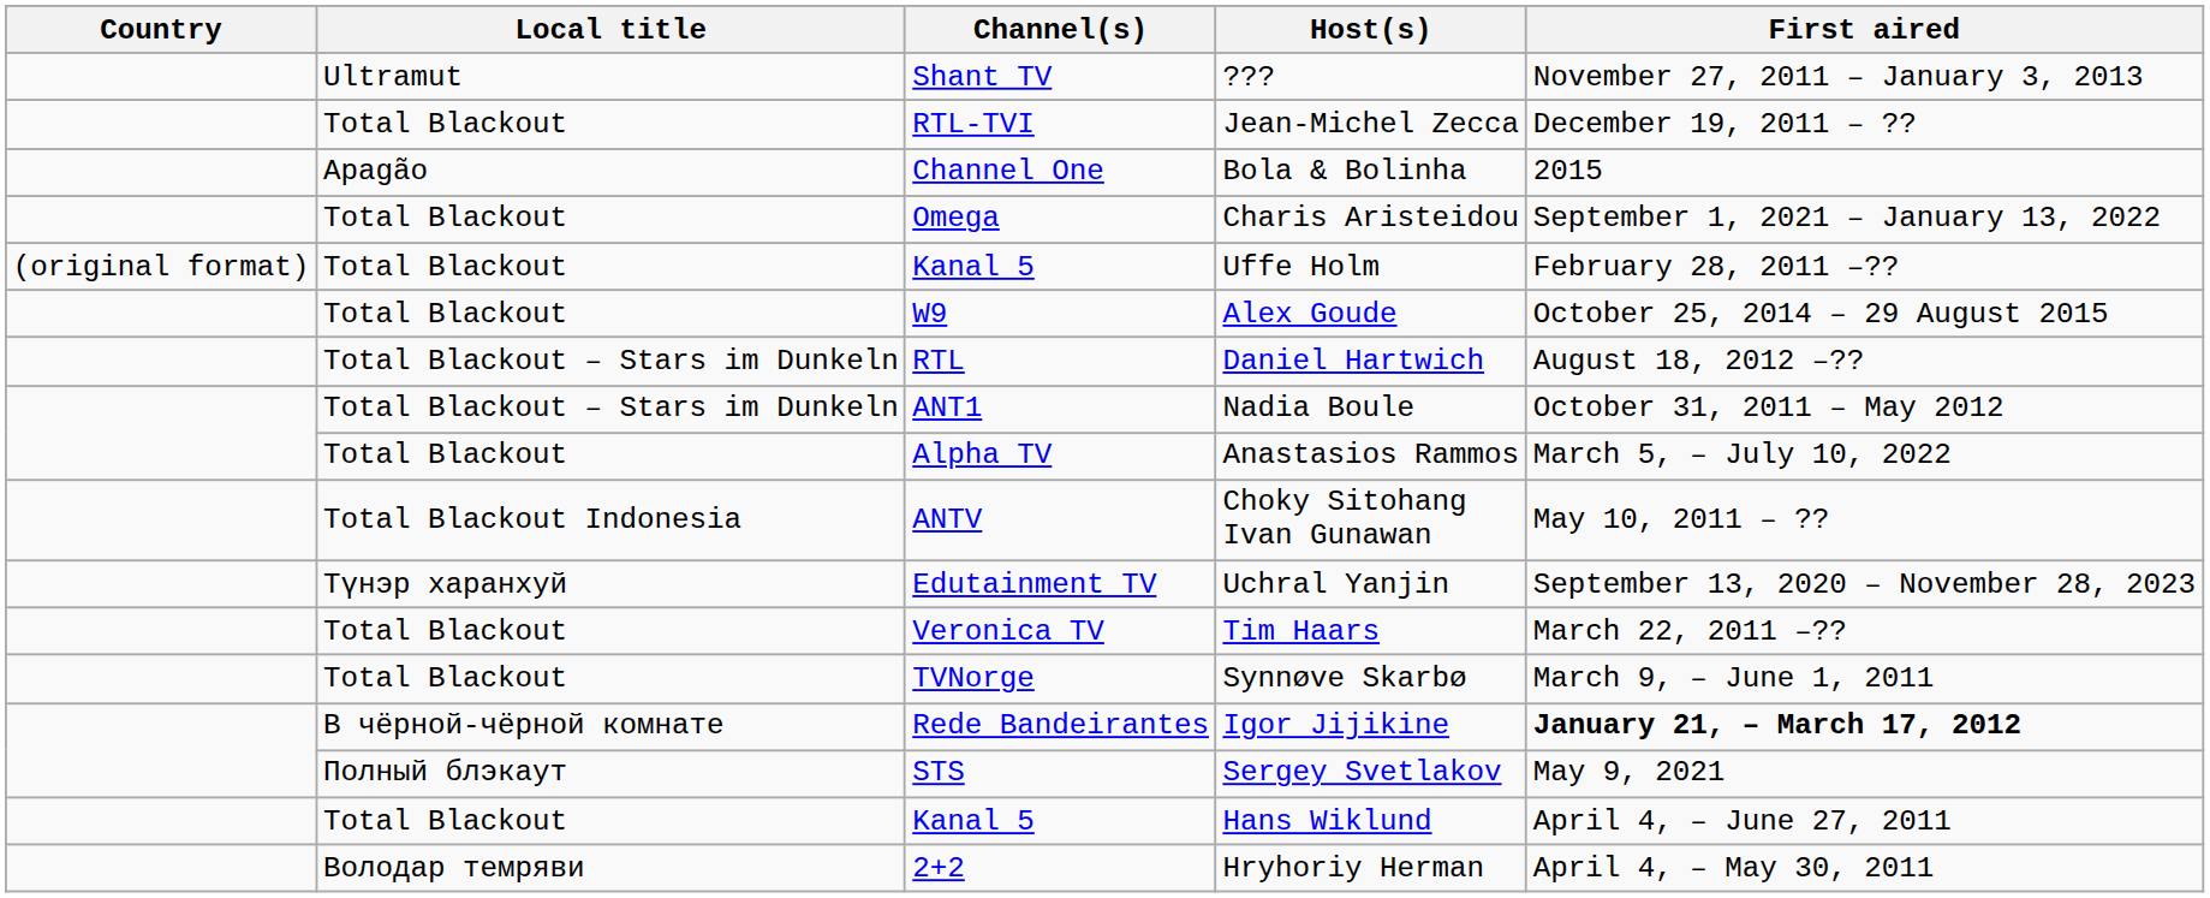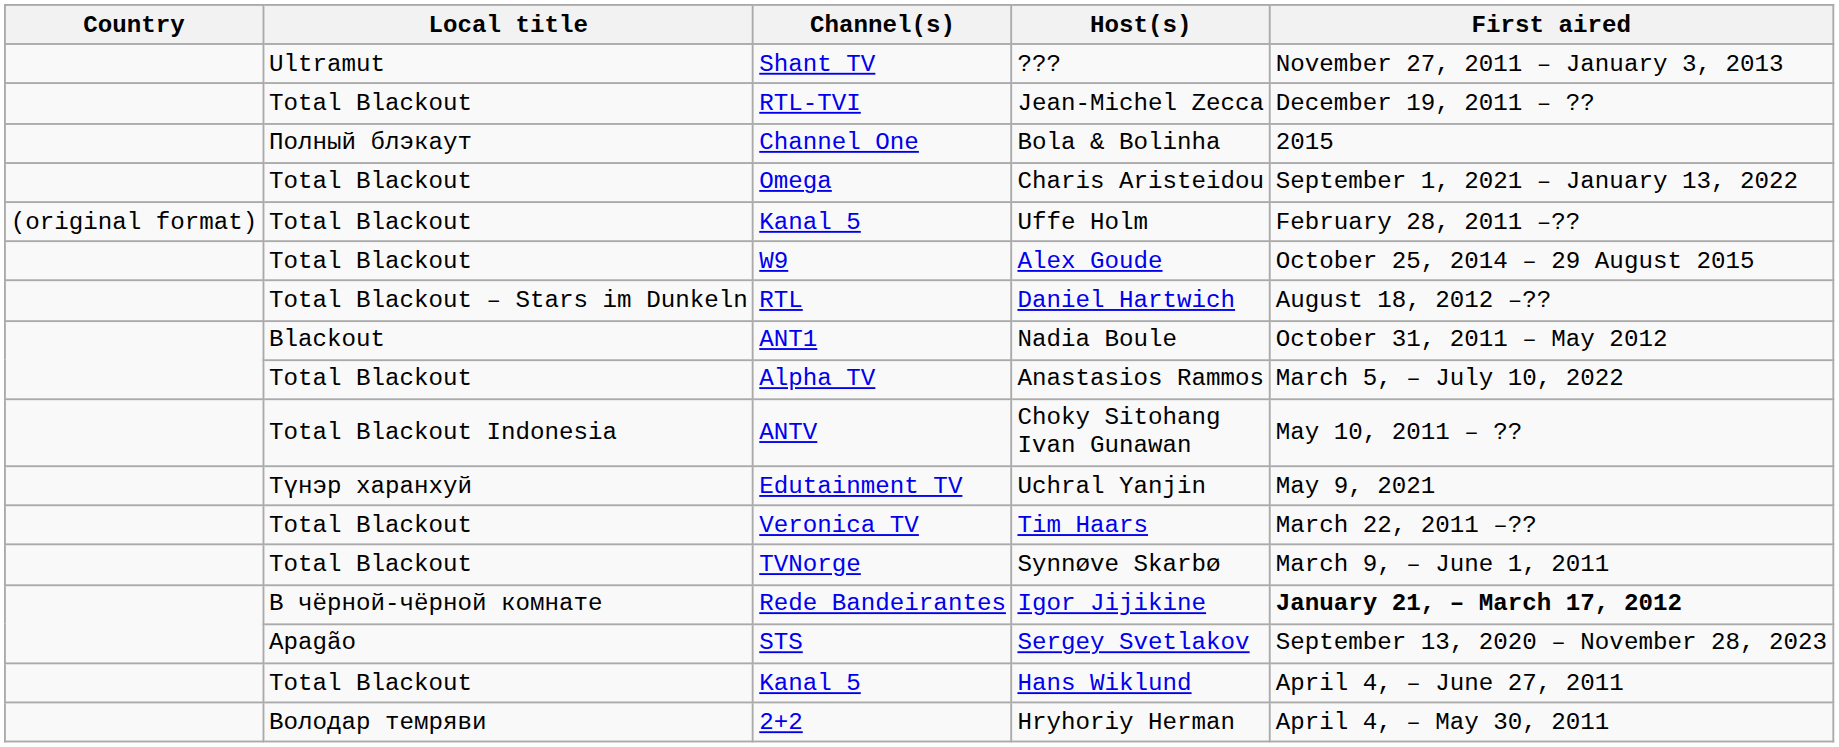Bola & Bolinha | Local title: Apagão -> Полный блэкаут
Nadia Boule | Local title: Total Blackout – Stars im Dunkeln -> Blackout
Uchral Yanjin | First aired: September 13, 2020 – November 28, 2023 -> May 9, 2021
Sergey Svetlakov | Local title: Полный блэкаут -> Apagão
Sergey Svetlakov | First aired: May 9, 2021 -> September 13, 2020 – November 28, 2023
